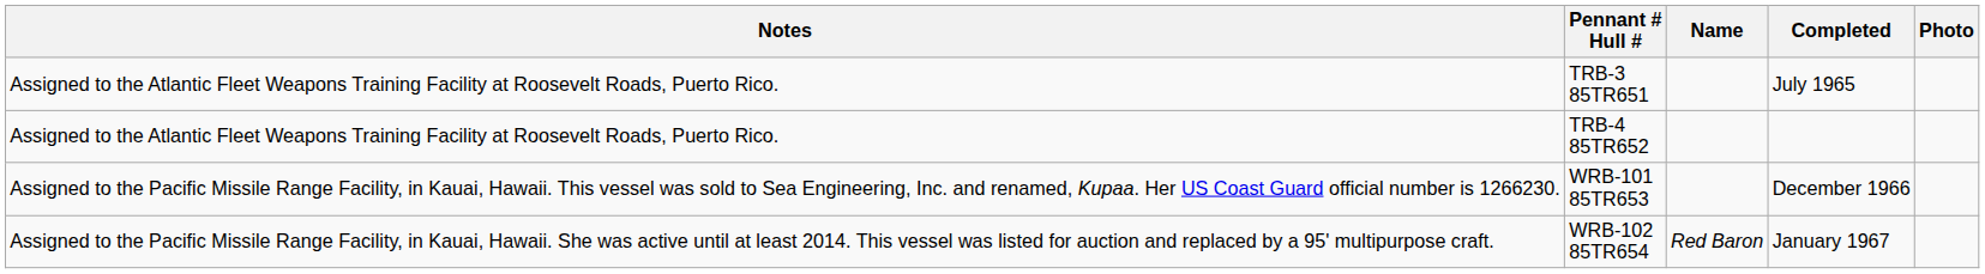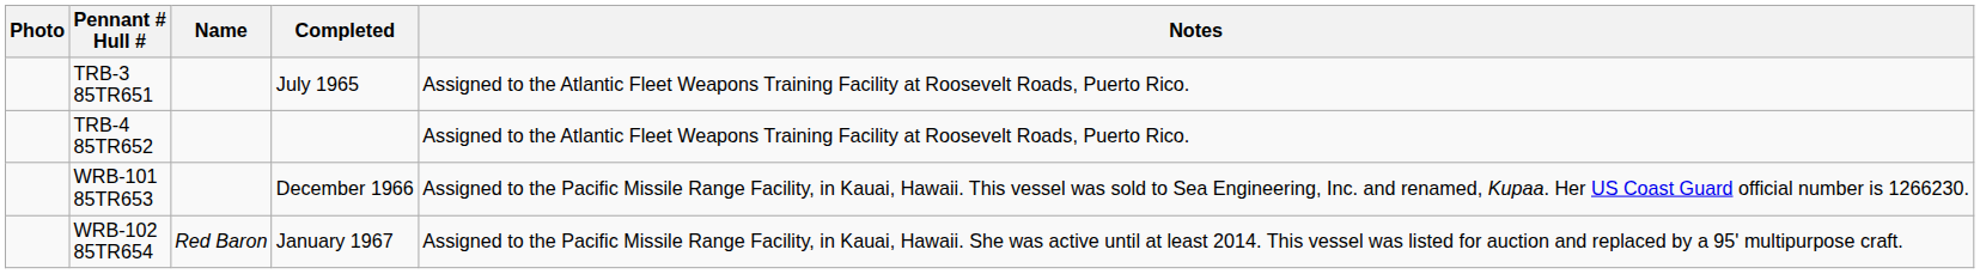columns swapped: Photo <-> Notes
